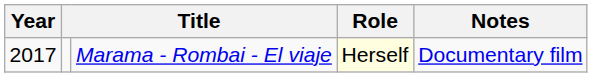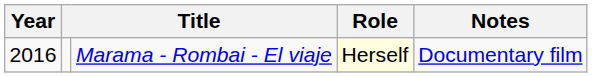Marama - Rombai - El viaje | Year: 2017 -> 2016
